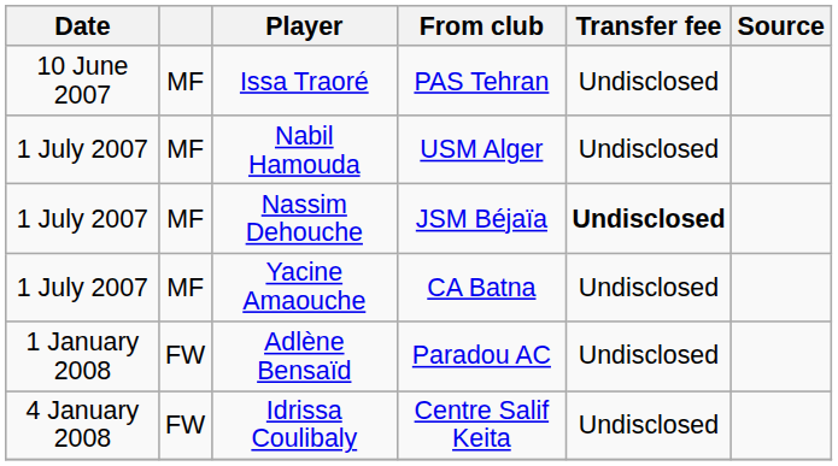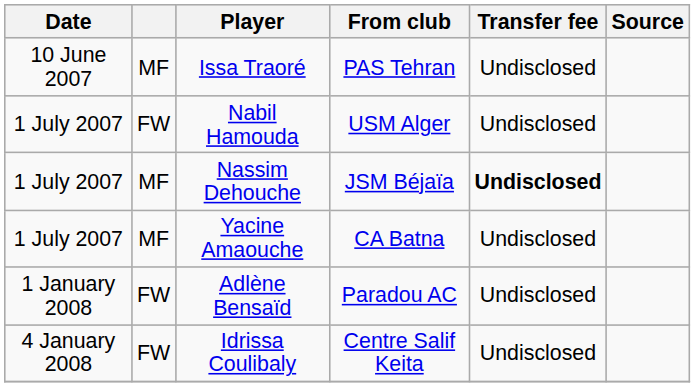Nabil Hamouda | column 2: MF -> FW
